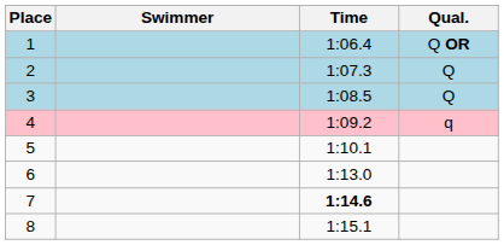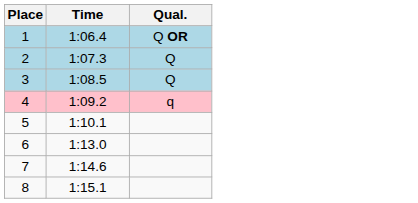- column: Swimmer
7 | Time: bold -> normal
